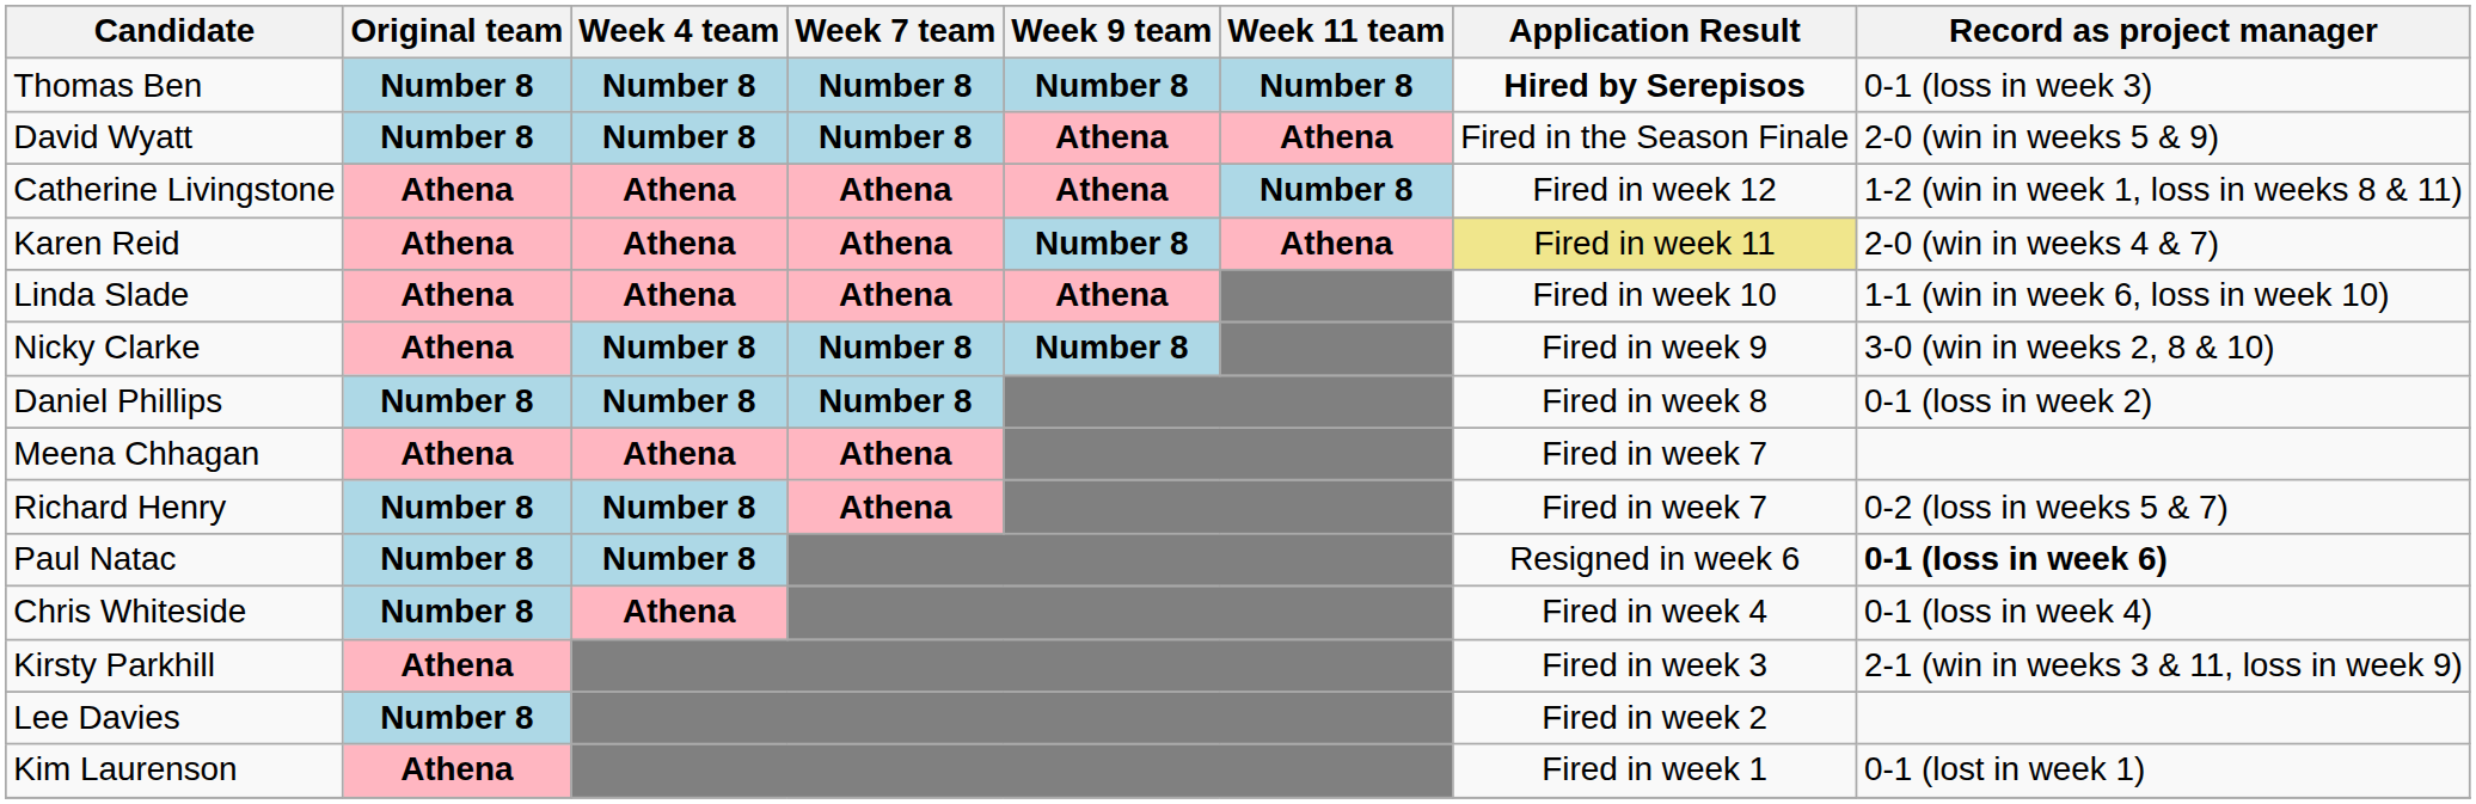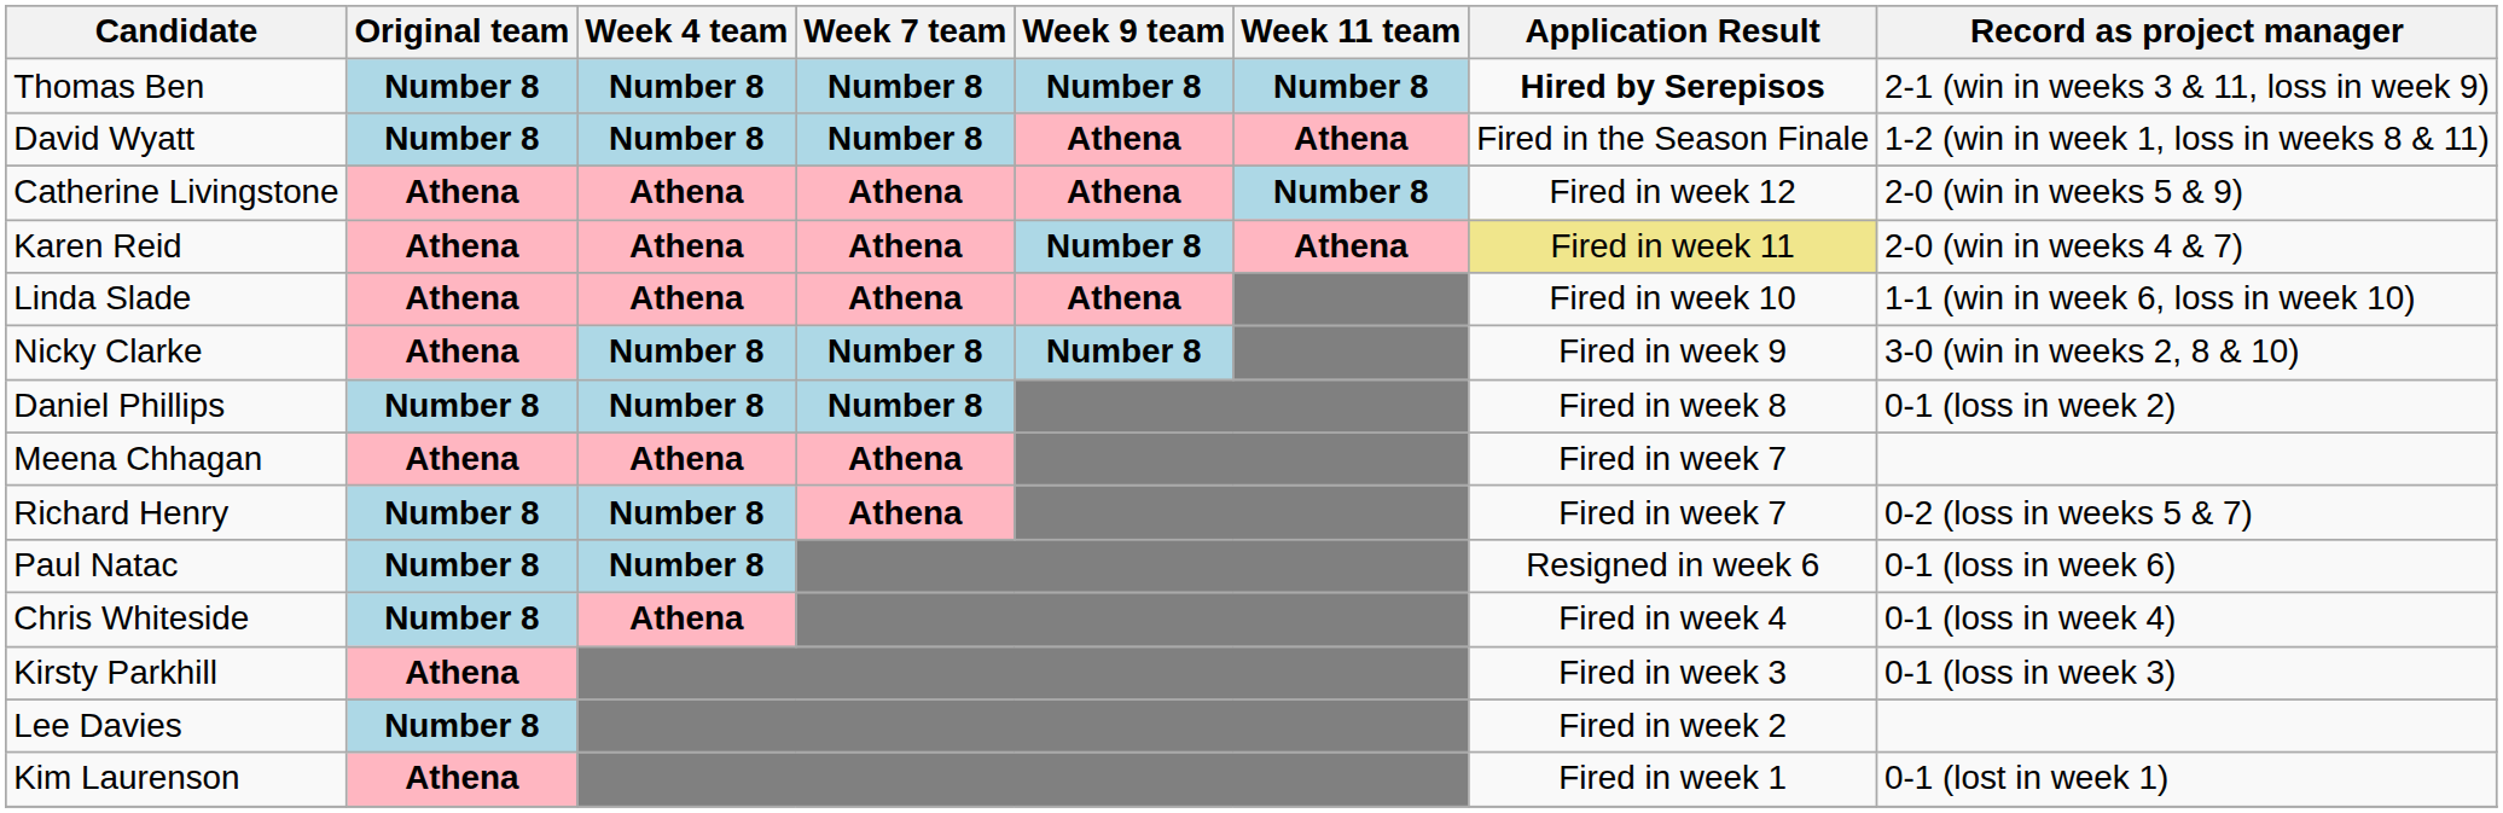Thomas Ben | Record as project manager: 0-1 (loss in week 3) -> 2-1 (win in weeks 3 & 11, loss in week 9)
David Wyatt | Record as project manager: 2-0 (win in weeks 5 & 9) -> 1-2 (win in week 1, loss in weeks 8 & 11)
Catherine Livingstone | Record as project manager: 1-2 (win in week 1, loss in weeks 8 & 11) -> 2-0 (win in weeks 5 & 9)
Paul Natac | Record as project manager: bold -> normal
Kirsty Parkhill | Record as project manager: 2-1 (win in weeks 3 & 11, loss in week 9) -> 0-1 (loss in week 3)
